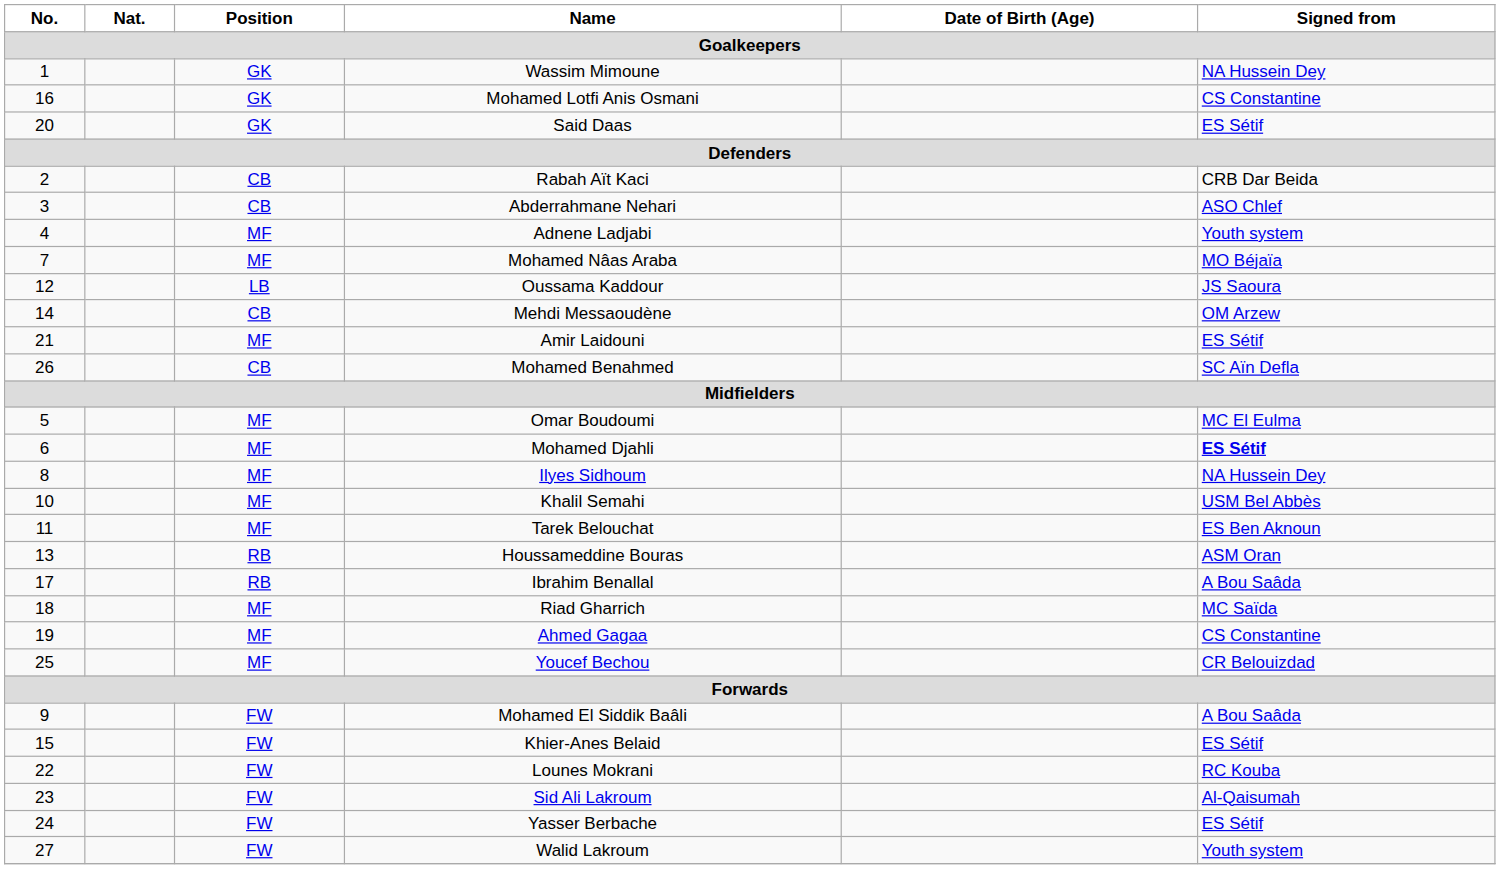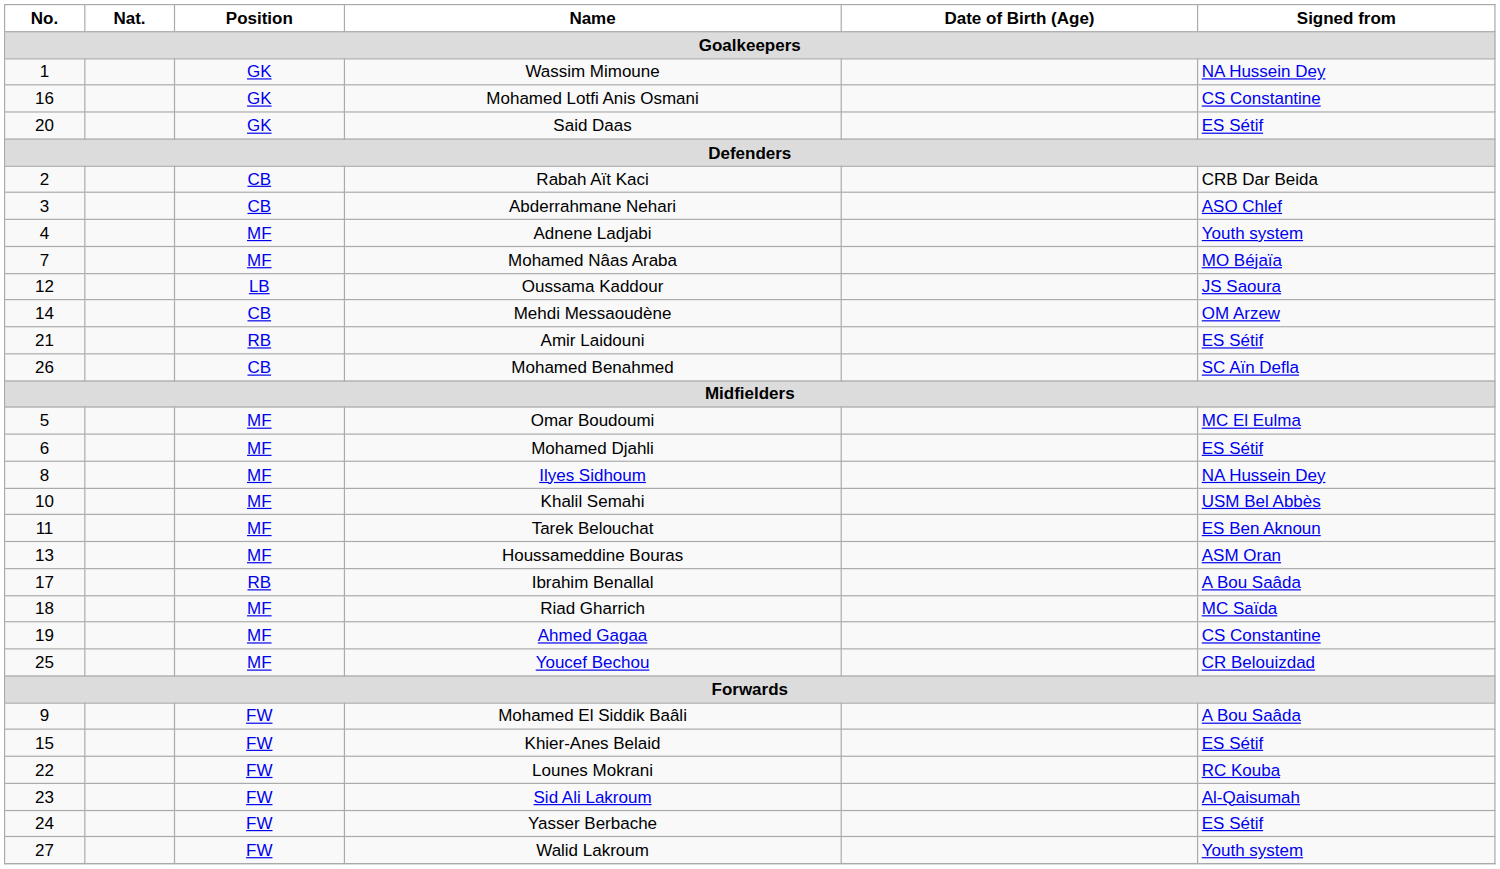Amir Laidouni | Position: MF -> RB
Mohamed Djahli | Signed from: bold -> normal
Houssameddine Bouras | Position: RB -> MF
